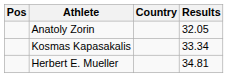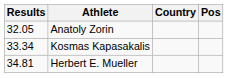columns swapped: Pos <-> Results
